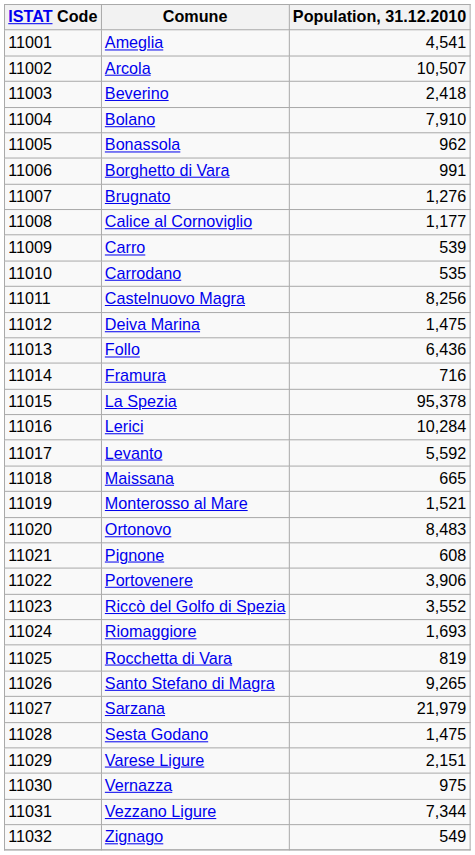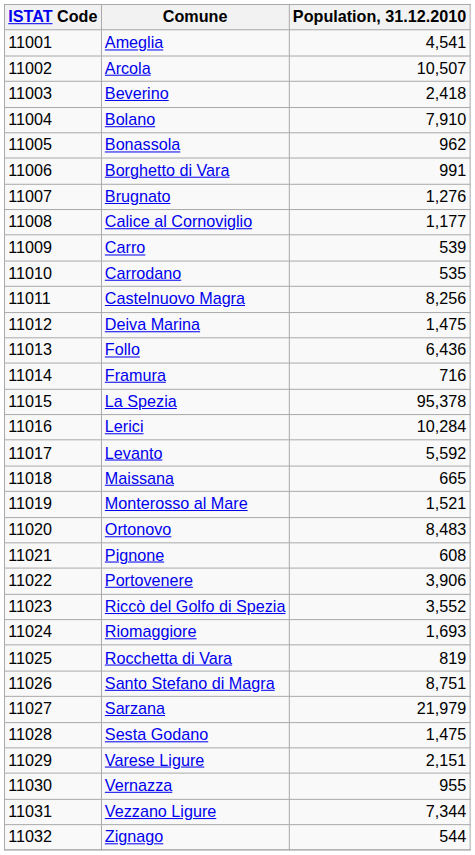Santo Stefano di Magra | Population, 31.12.2010: 9,265 -> 8,751
Vernazza | Population, 31.12.2010: 975 -> 955
Zignago | Population, 31.12.2010: 549 -> 544
